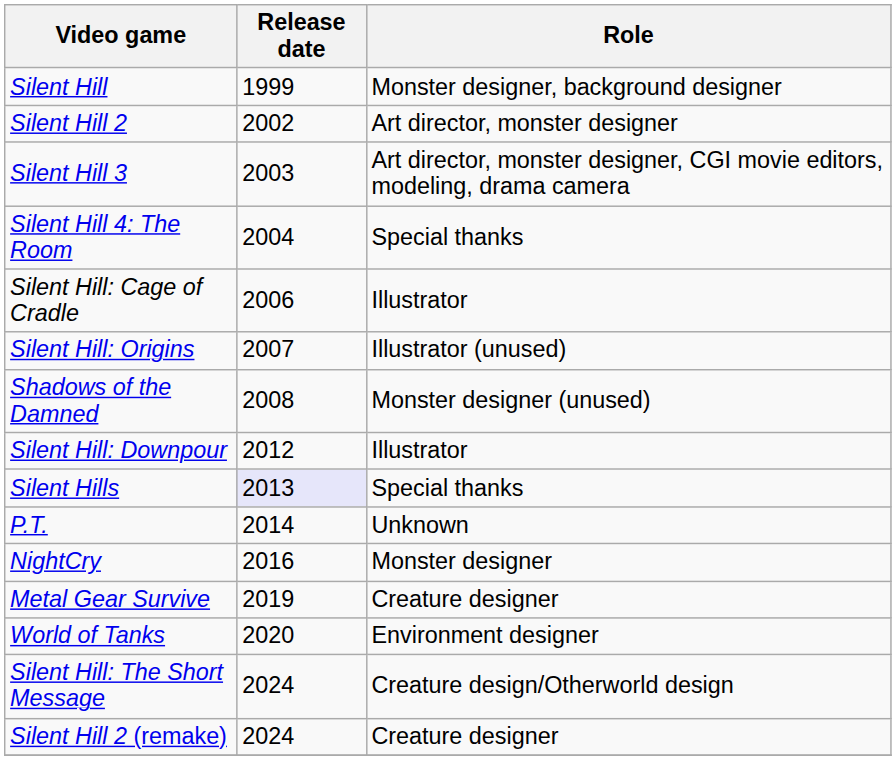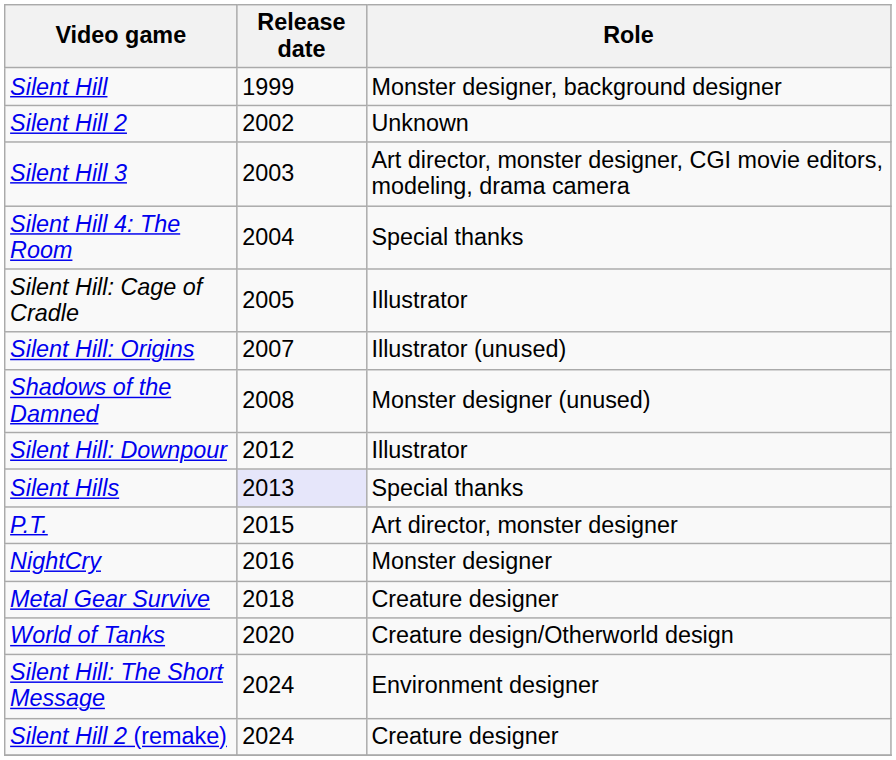Silent Hill 2 | Role: Art director, monster designer -> Unknown
Silent Hill: Cage of Cradle | Release date: 2006 -> 2005
P.T. | Release date: 2014 -> 2015
P.T. | Role: Unknown -> Art director, monster designer
Metal Gear Survive | Release date: 2019 -> 2018
World of Tanks | Role: Environment designer -> Creature design/Otherworld design
Silent Hill: The Short Message | Role: Creature design/Otherworld design -> Environment designer
